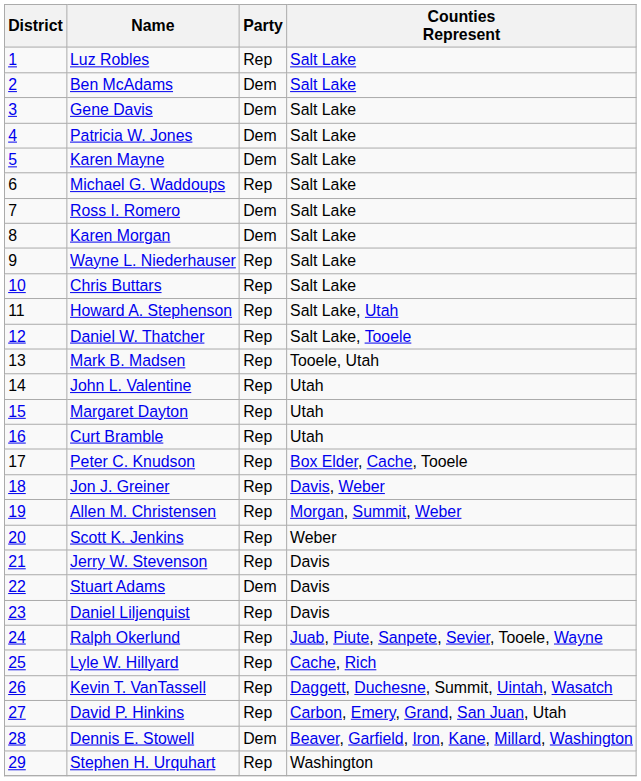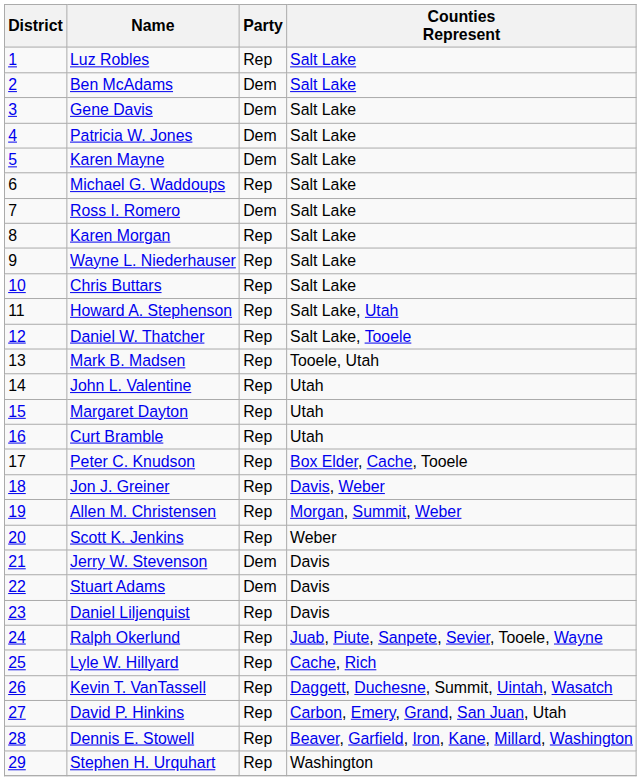Karen Morgan | Party: Dem -> Rep
Jerry W. Stevenson | Party: Rep -> Dem
Dennis E. Stowell | Party: Dem -> Rep
